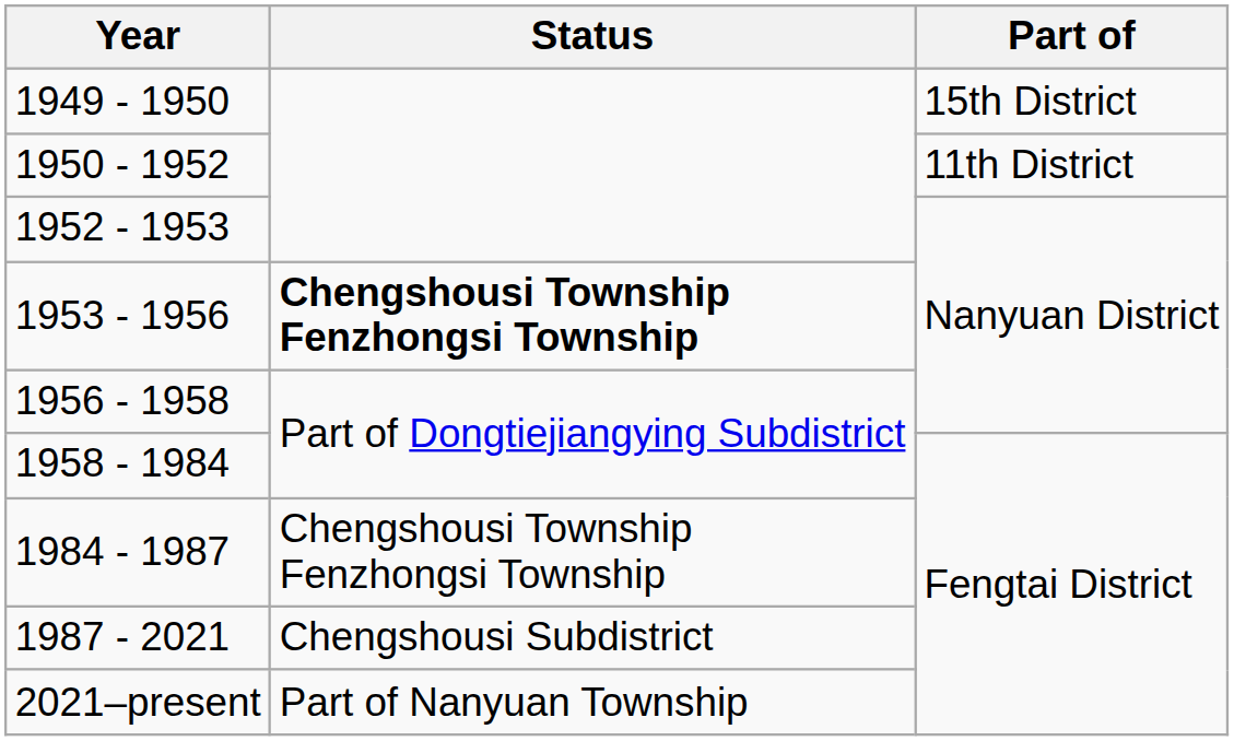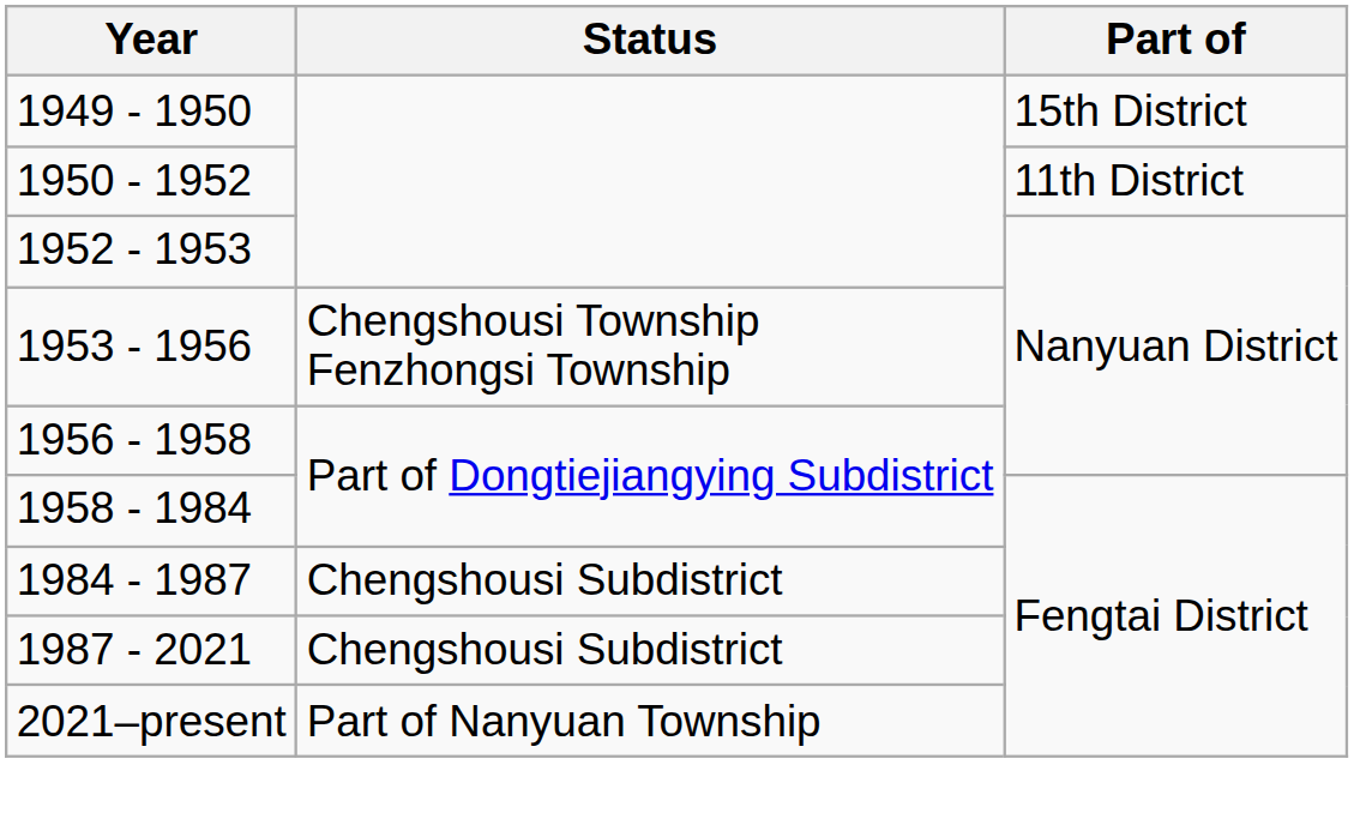1953 - 1956 | Status: bold -> normal
1984 - 1987 | Status: Chengshousi Township Fenzhongsi Township -> Chengshousi Subdistrict
